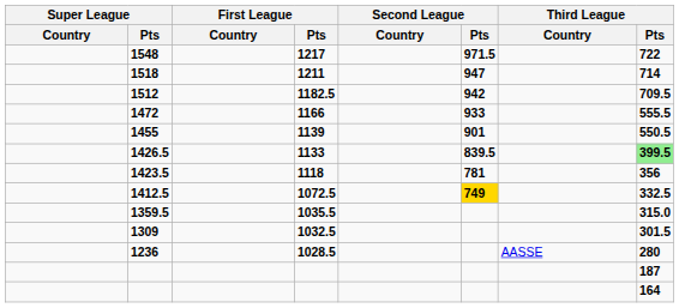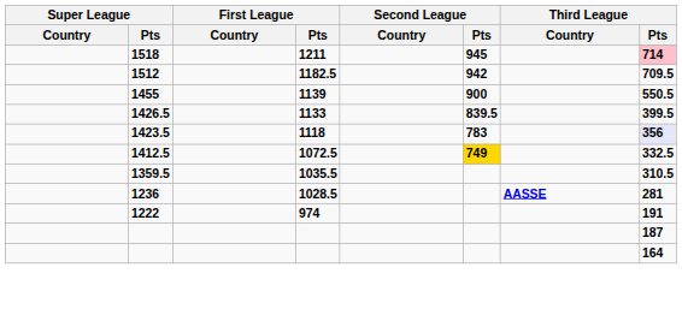- row: 1548 | 1217 | 971.5 | 722
1518 | Second League / Pts: 947 -> 945
1518 | Third League / Pts: no background -> pink background
- row: 1472 | 1166 | 933 | 555.5
1455 | Second League / Pts: 901 -> 900
1426.5 | Third League / Pts: lightgreen background -> no background
1423.5 | Second League / Pts: 781 -> 783
1423.5 | Third League / Pts: no background -> lavender background
1359.5 | Third League / Pts: 315.0 -> 310.5
- row: 1309 | 1032.5 | 301.5
1236 | Third League / Country: normal -> bold
1236 | Third League / Pts: 280 -> 281
+ row: 1222 | 974 | 191
